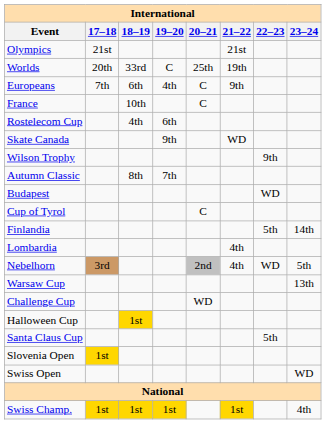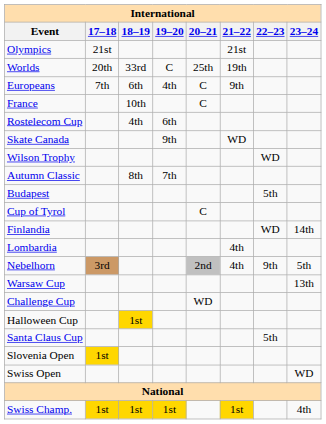Wilson Trophy | 22–23: 9th -> WD
Budapest | 22–23: WD -> 5th
Finlandia | 22–23: 5th -> WD
Nebelhorn | 22–23: WD -> 9th
